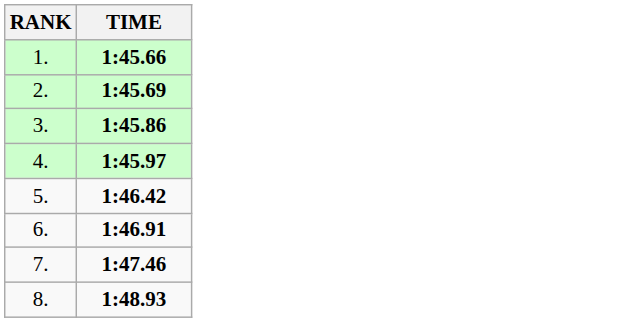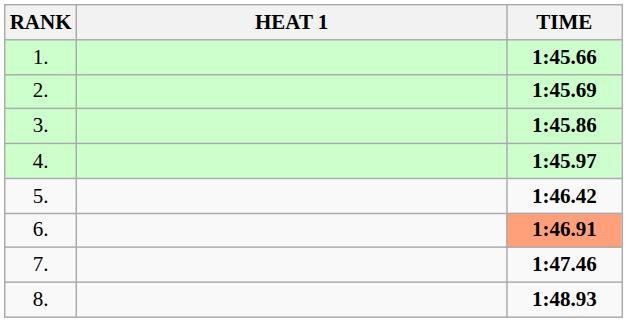+ column: HEAT 1
6. | TIME: no background -> lightsalmon background
